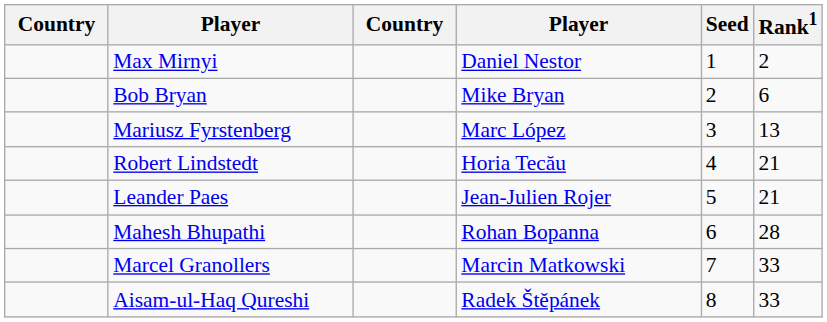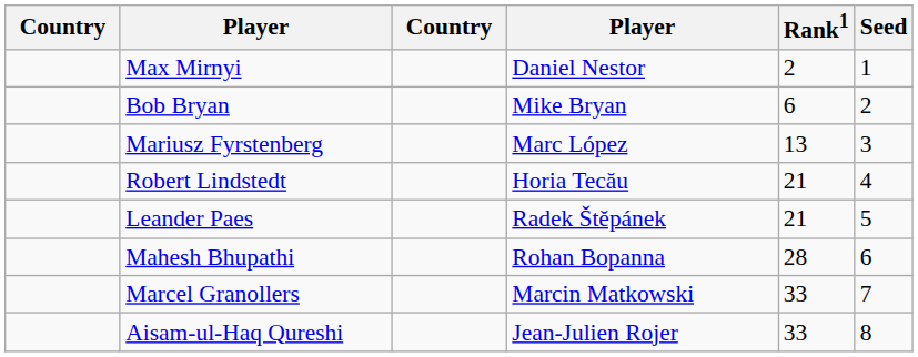columns swapped: Rank1 <-> Seed
Leander Paes | column 4: Jean-Julien Rojer -> Radek Štěpánek
Aisam-ul-Haq Qureshi | column 4: Radek Štěpánek -> Jean-Julien Rojer
